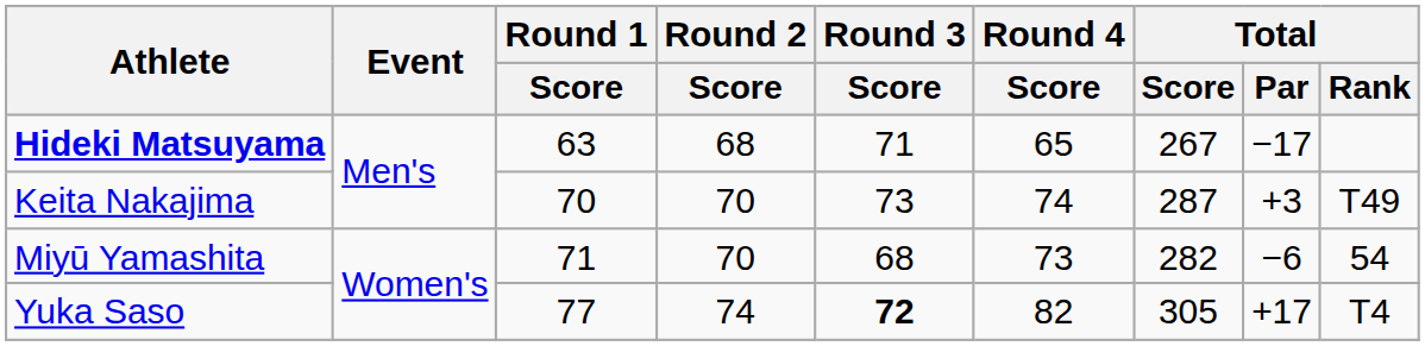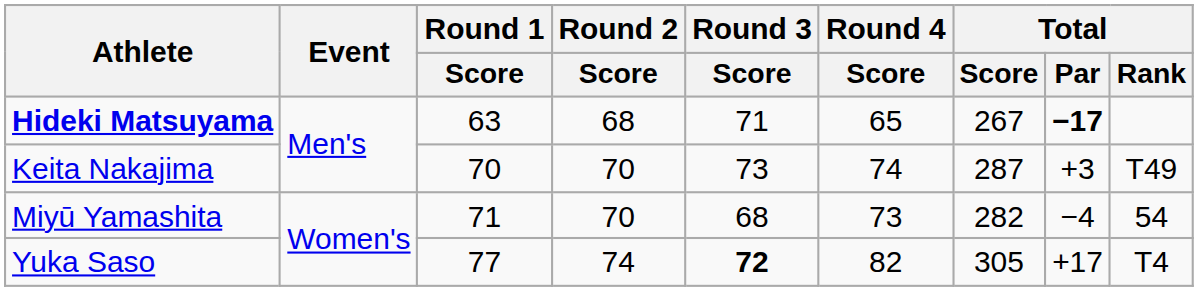Hideki Matsuyama | Total / Par: normal -> bold
Miyū Yamashita | Total / Par: −6 -> −4
